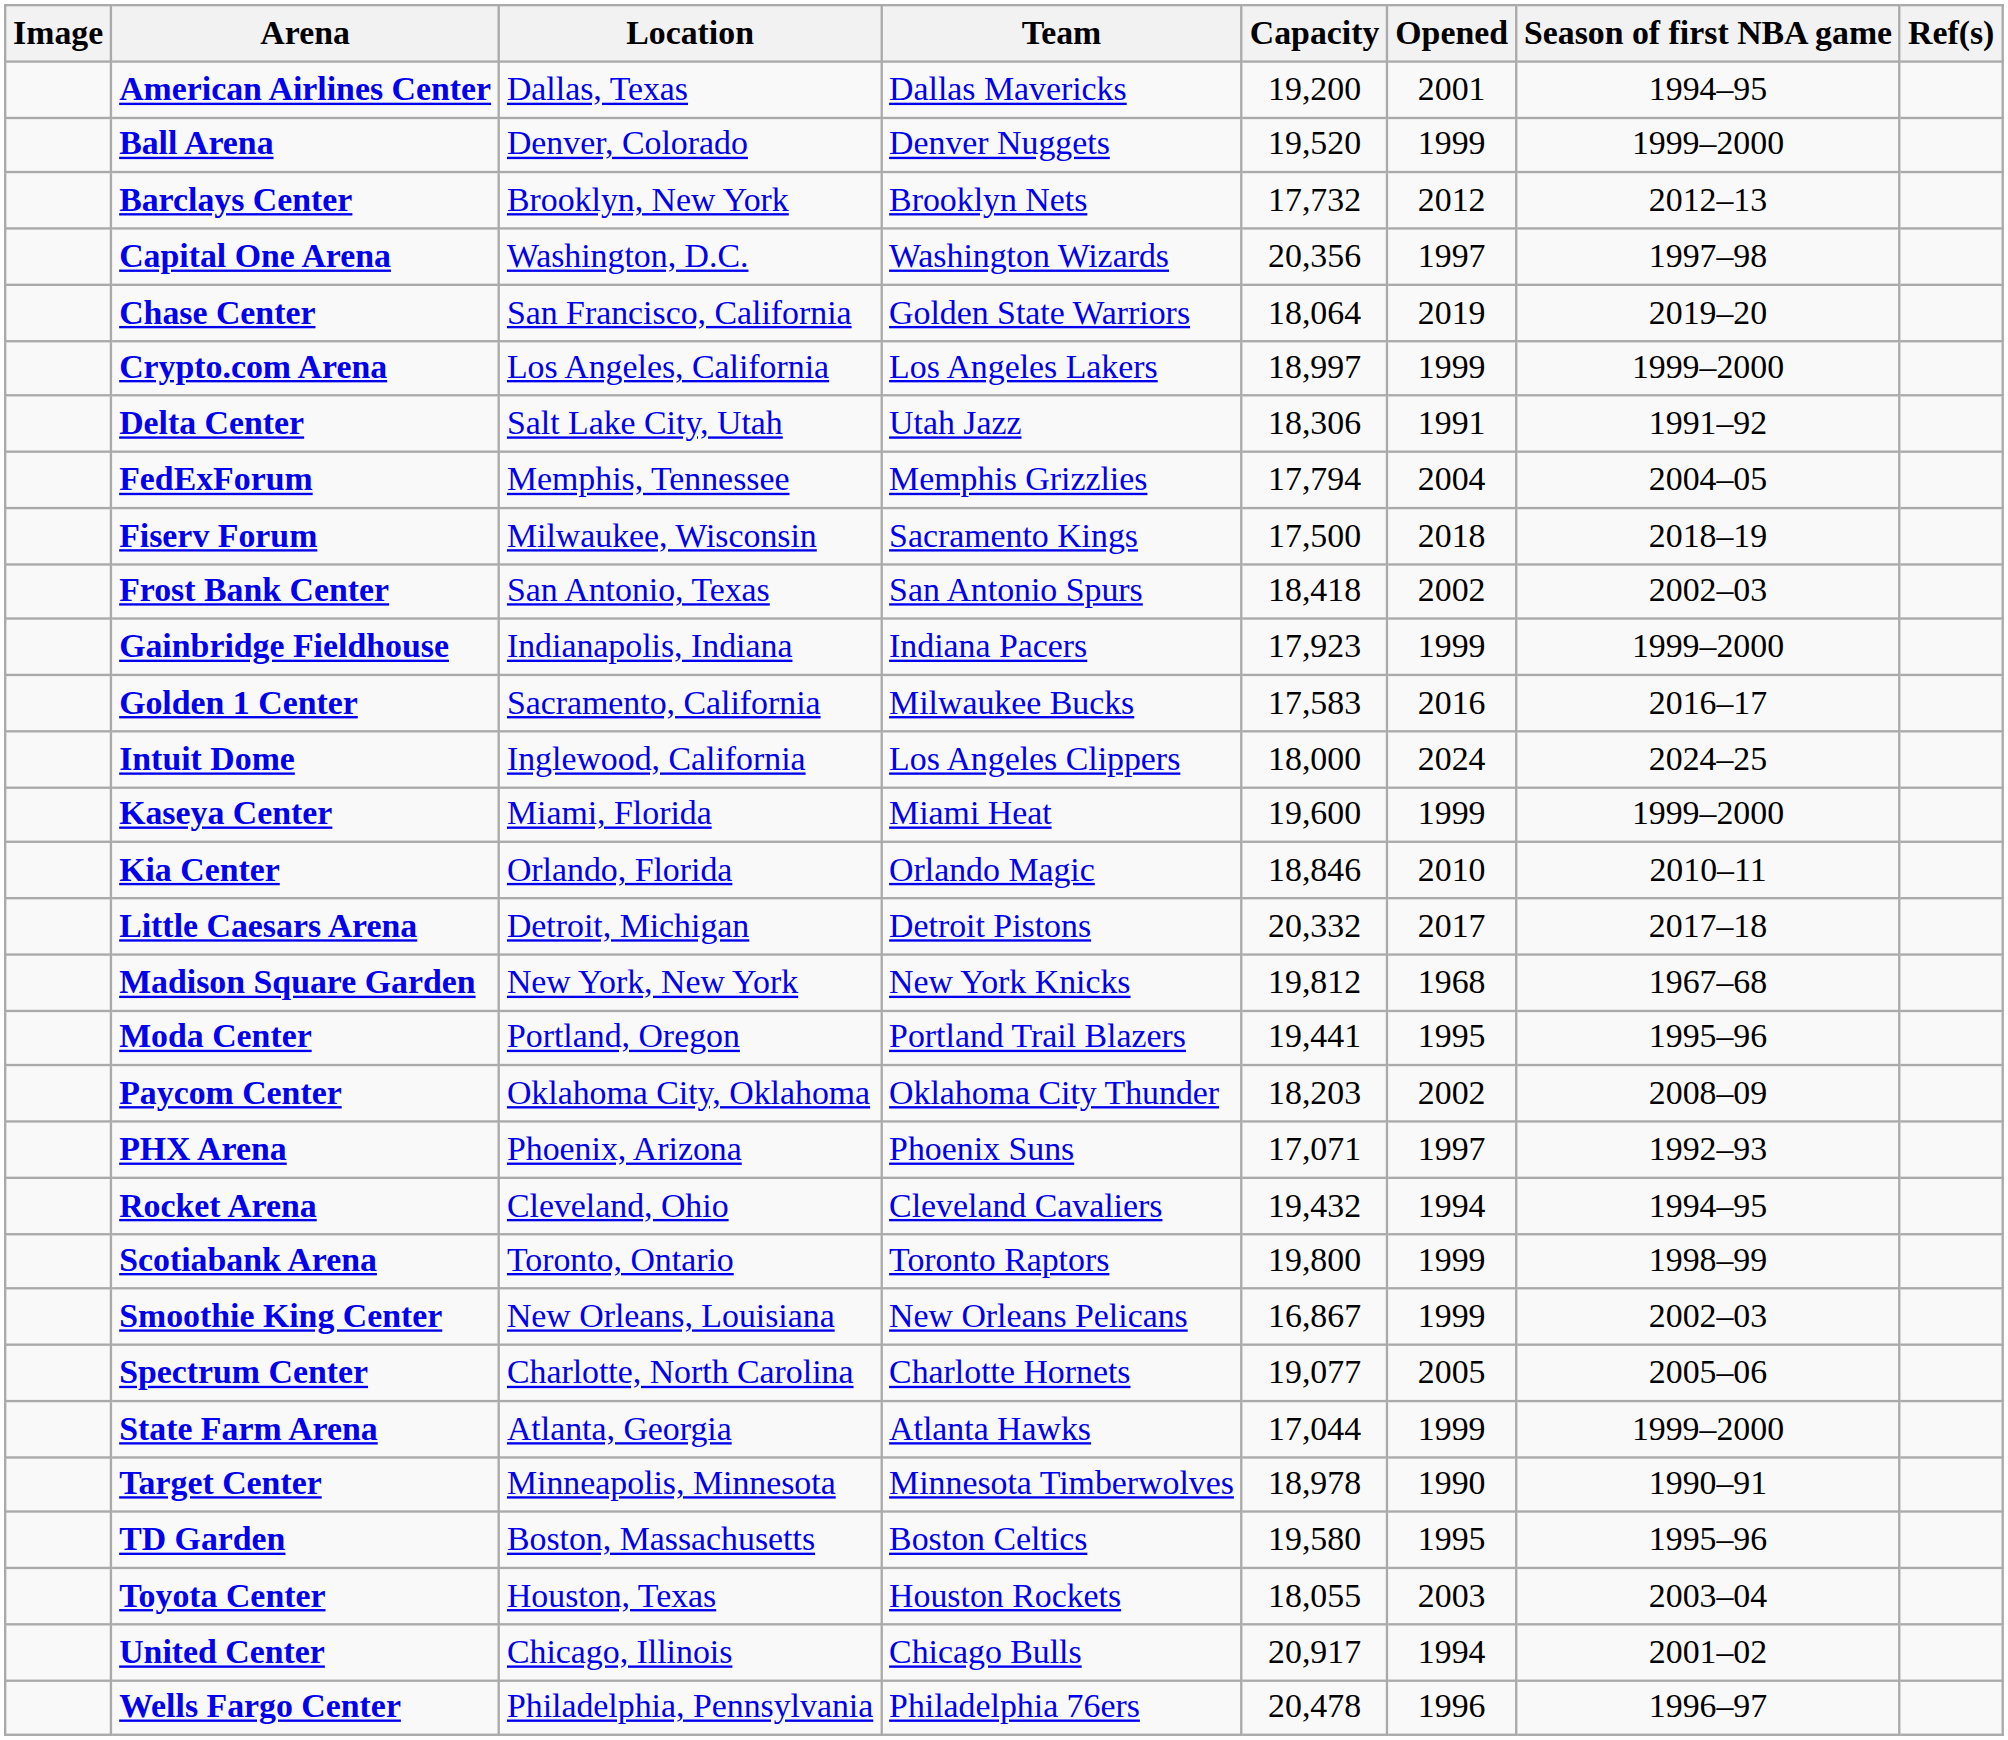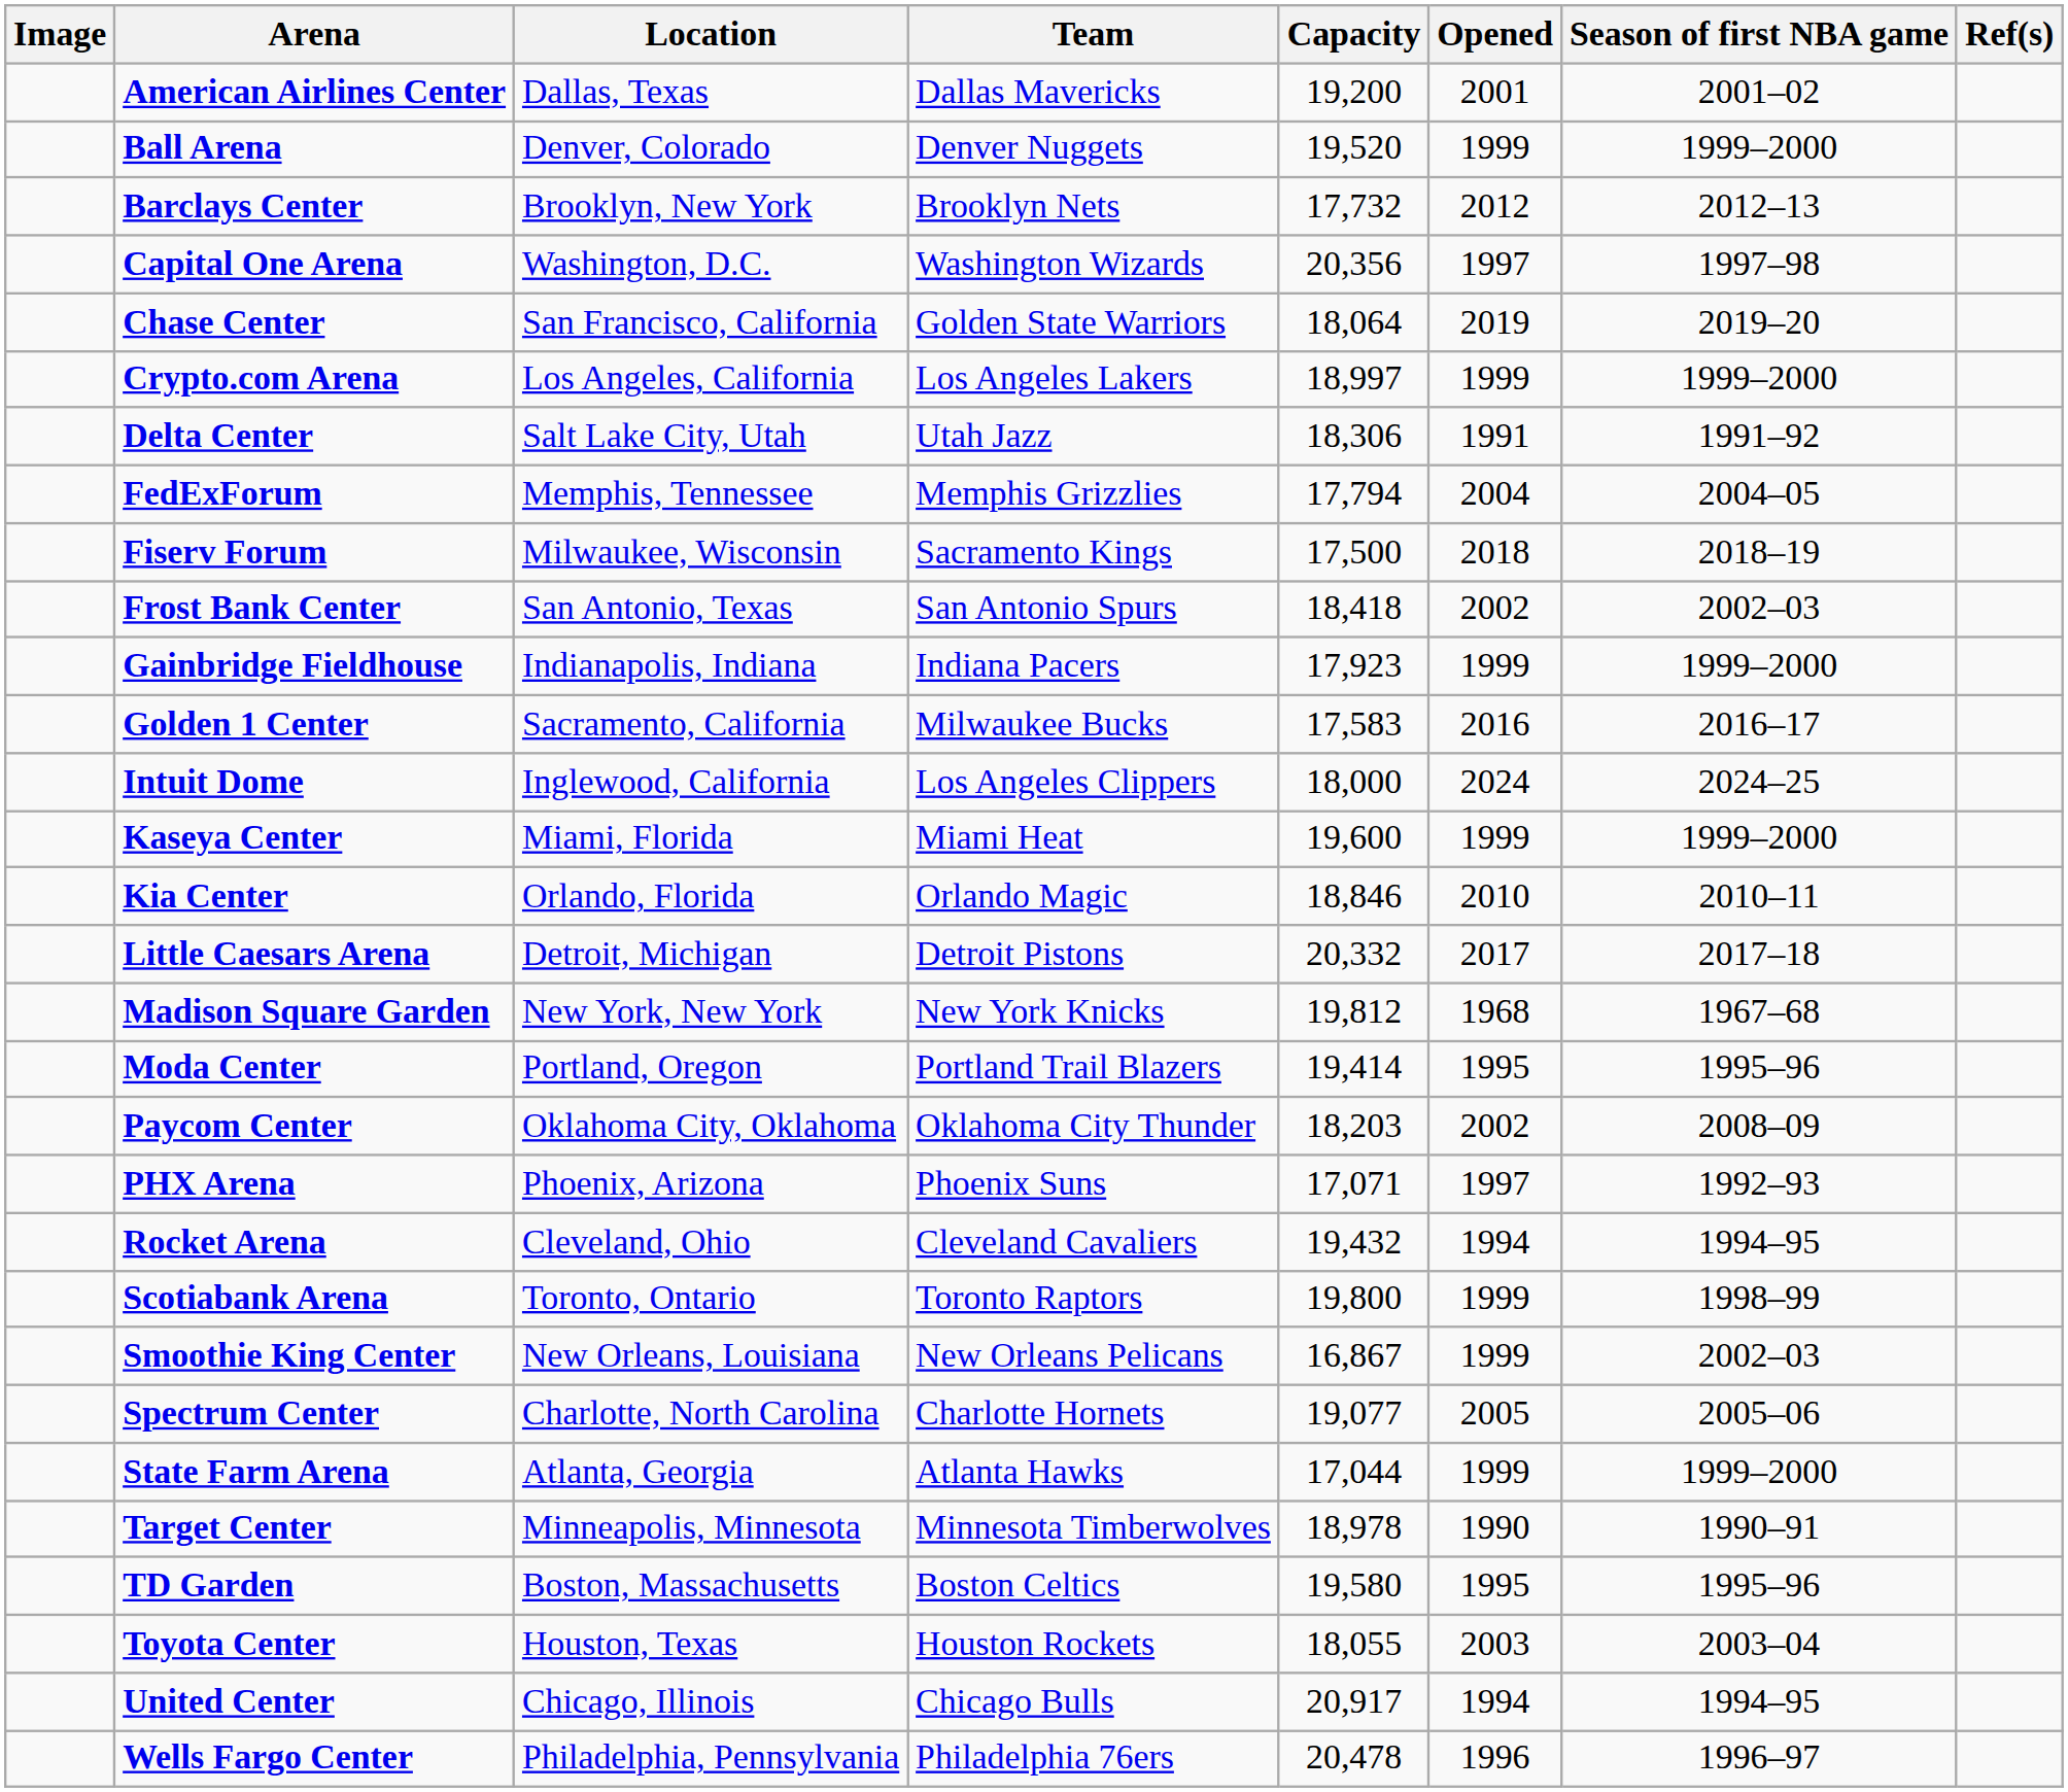American Airlines Center | Season of first NBA game: 1994–95 -> 2001–02
Moda Center | Capacity: 19,441 -> 19,414
United Center | Season of first NBA game: 2001–02 -> 1994–95
